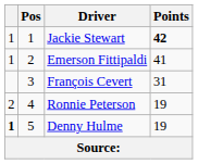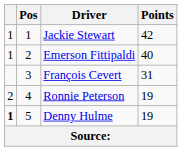Jackie Stewart | Points: bold -> normal
Emerson Fittipaldi | Points: 41 -> 40
